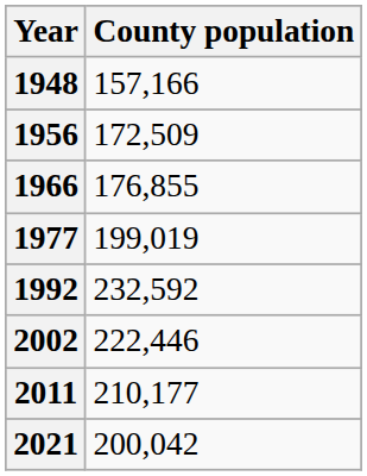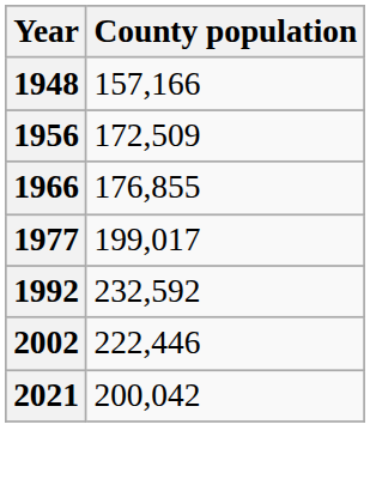1977 | County population: 199,019 -> 199,017
- row: 2011 | 210,177
